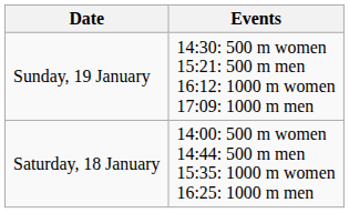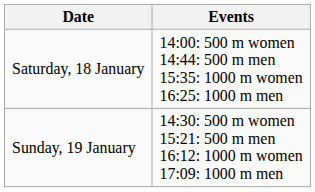rows swapped: Saturday, 18 January <-> Sunday, 19 January
